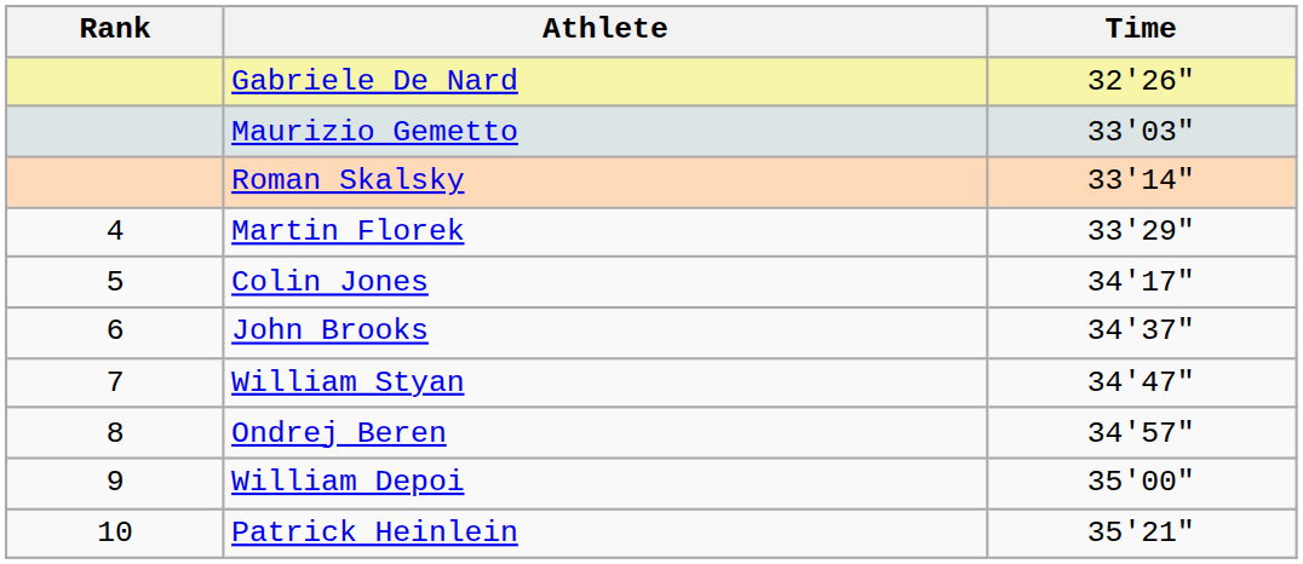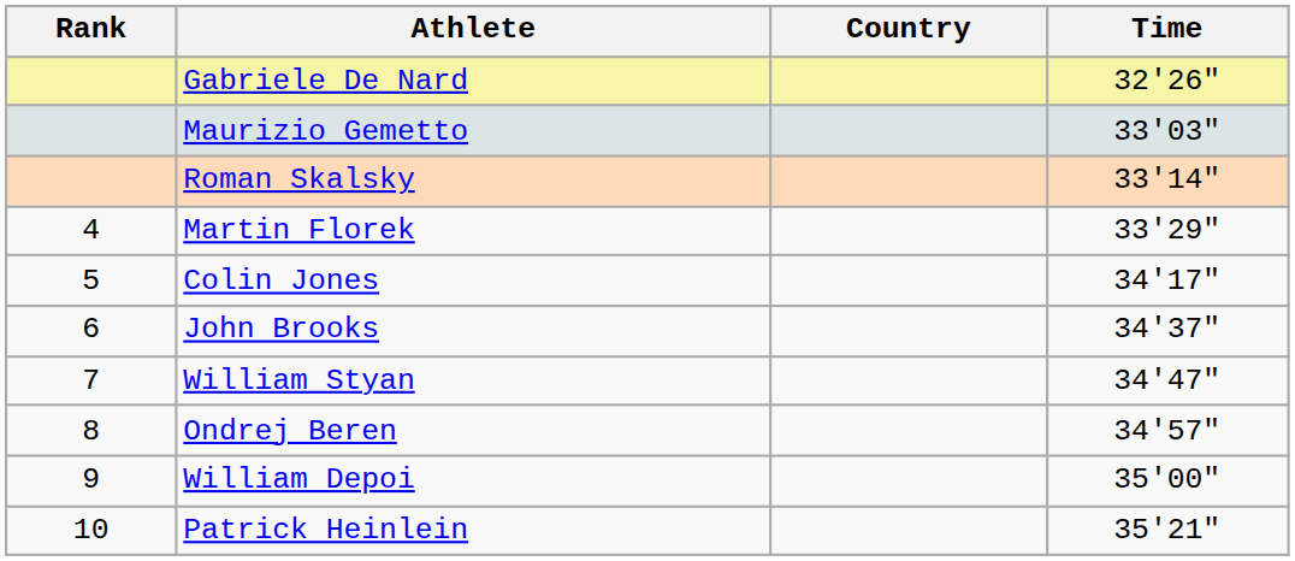+ column: Country
